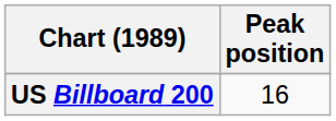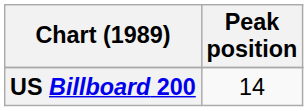US Billboard 200 | Peak position: 16 -> 14
